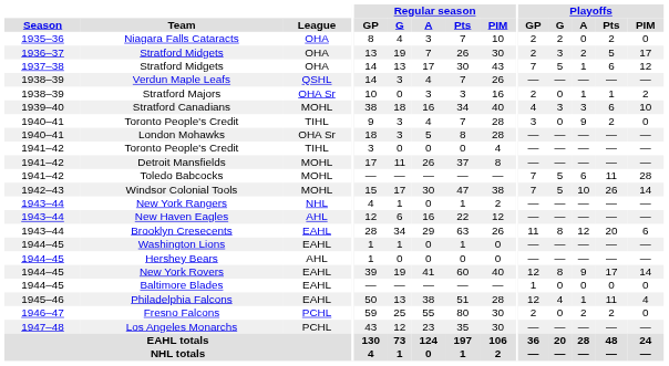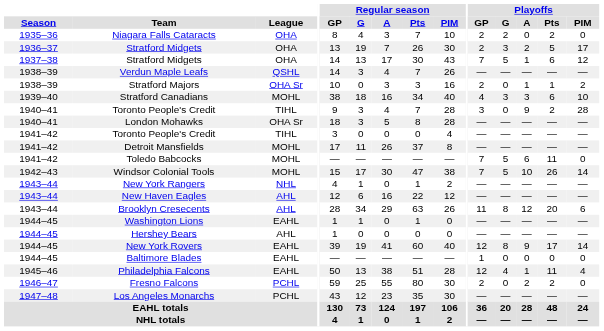1940–41 / Toronto People's Credit | Playoffs / PIM: 0 -> 28
Toledo Babcocks | Playoffs / PIM: 28 -> 0
Brooklyn Cresecents | League: EAHL -> AHL
